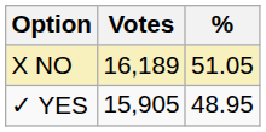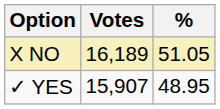✓ YES | Votes: 15,905 -> 15,907
